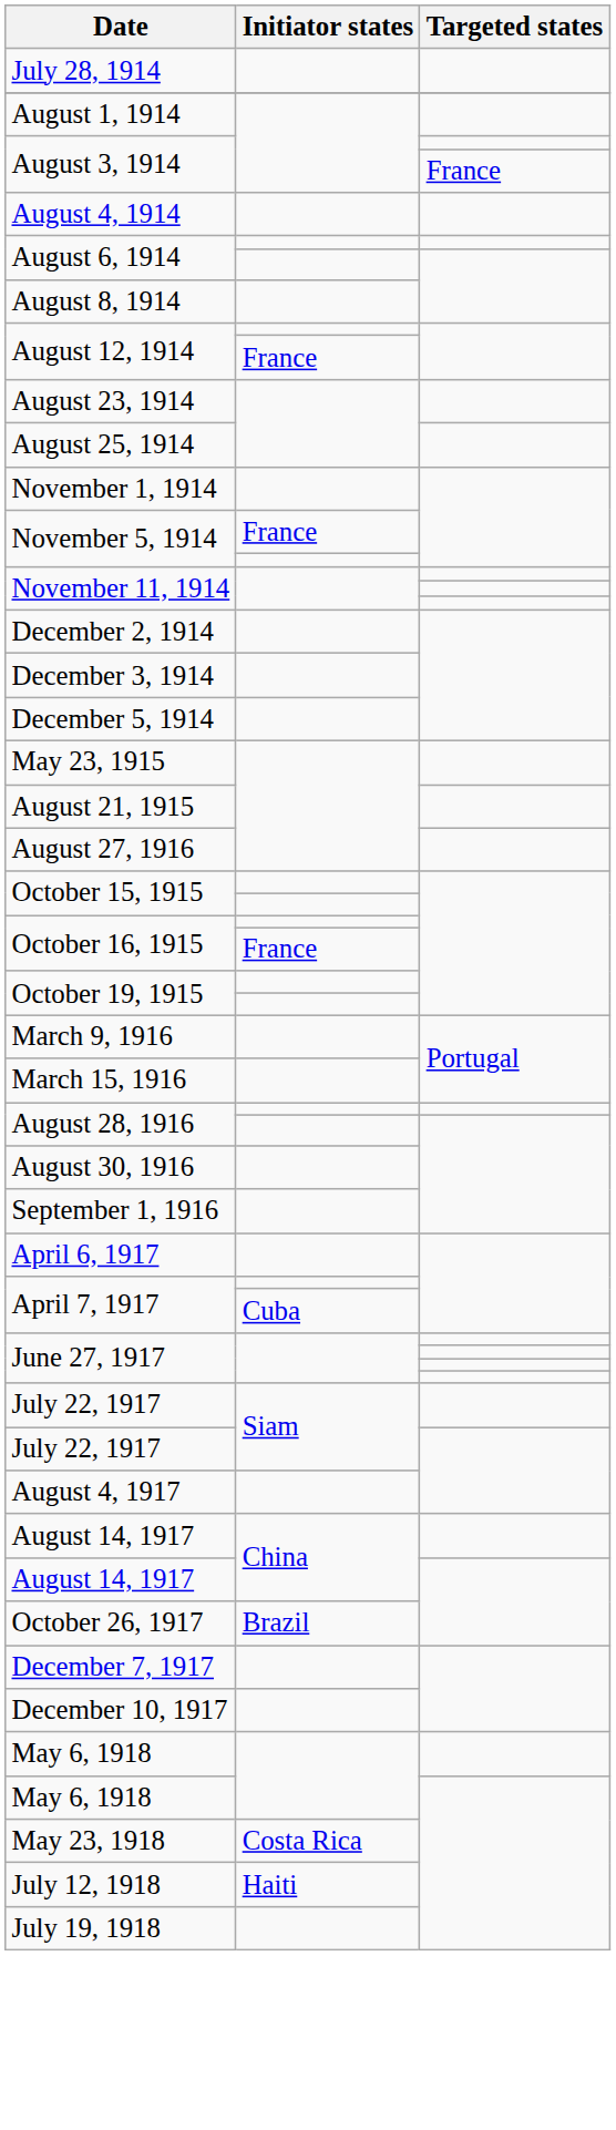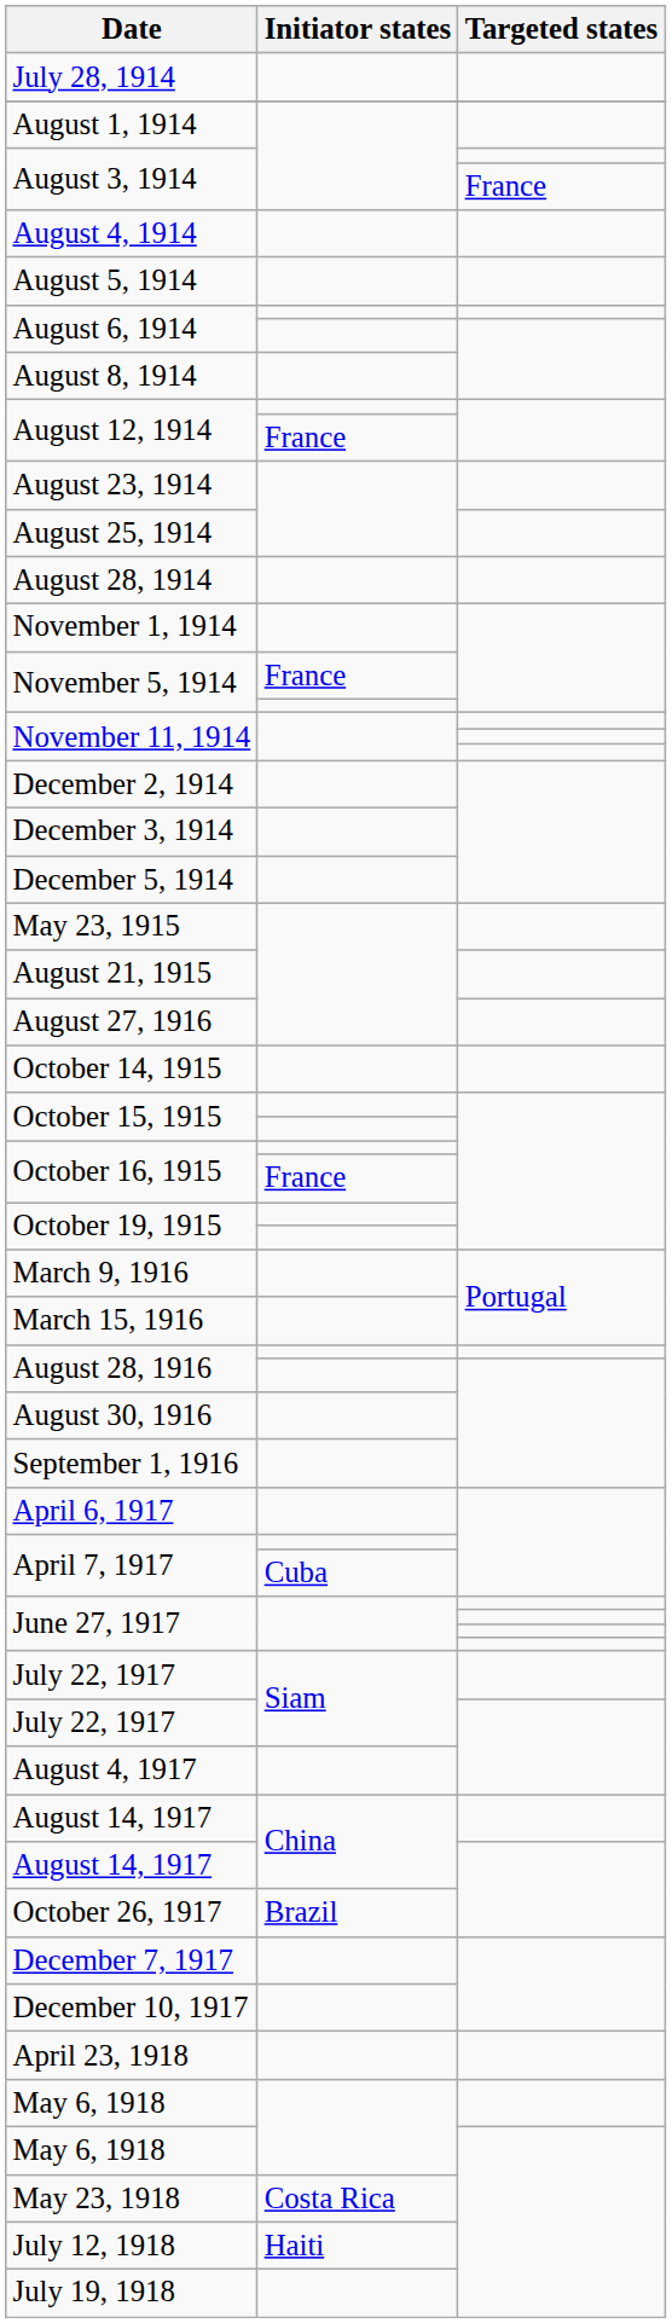+ row: August 5, 1914
+ row: August 28, 1914
+ row: October 14, 1915
+ row: April 23, 1918
